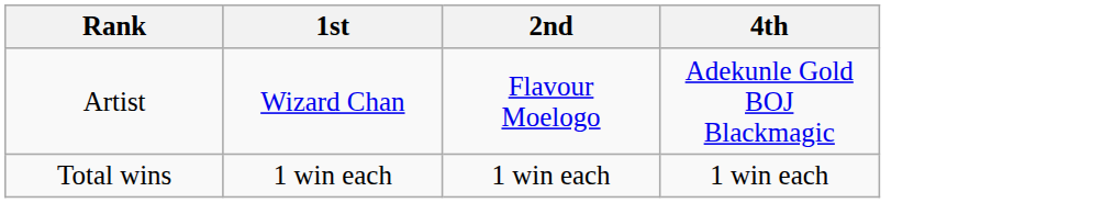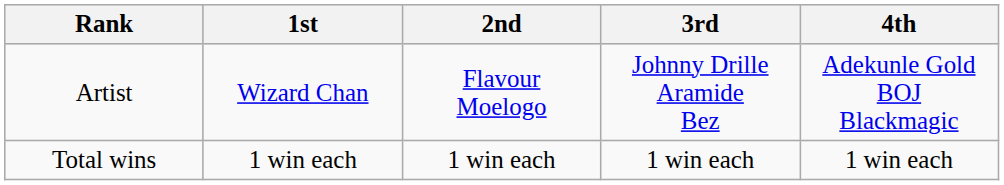+ column: 3rd | Johnny Drille Aramide Bez | 1 win each
